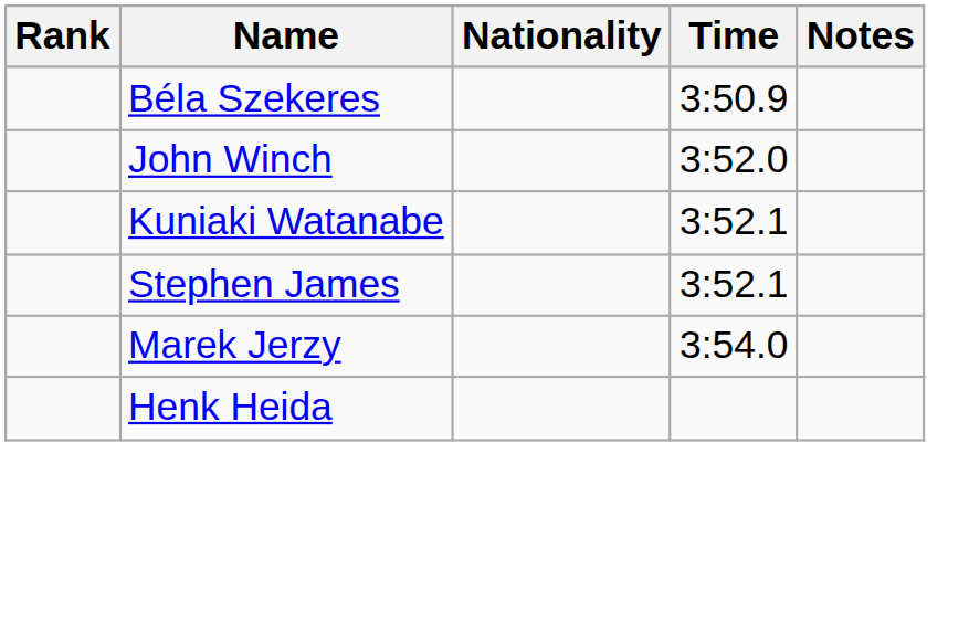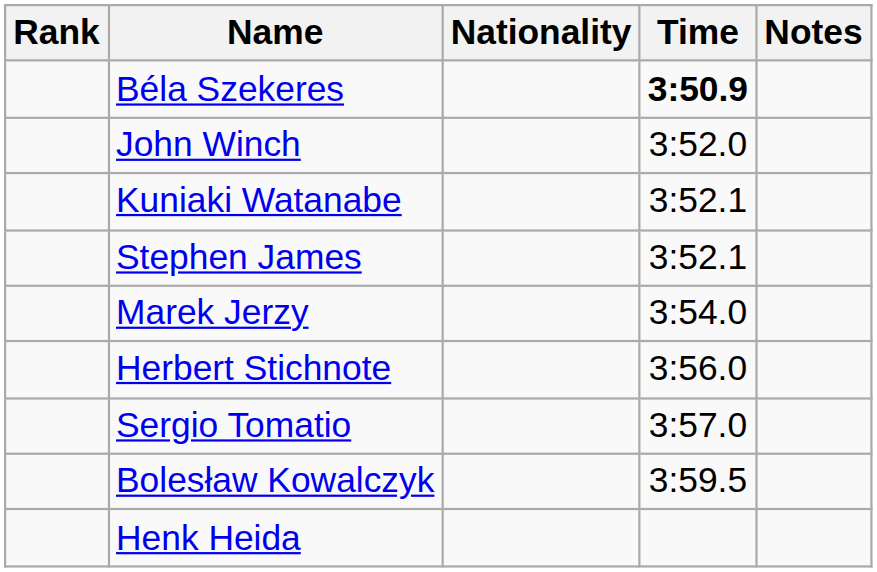Béla Szekeres | Time: normal -> bold
+ row: Herbert Stichnote | 3:56.0
+ row: Sergio Tomatio | 3:57.0
+ row: Bolesław Kowalczyk | 3:59.5
